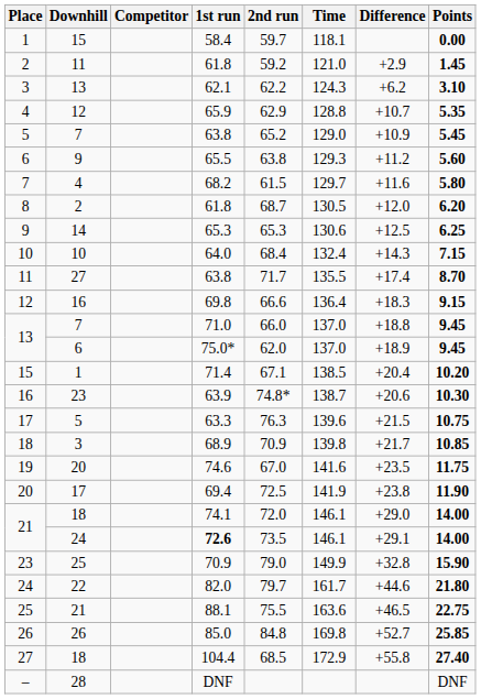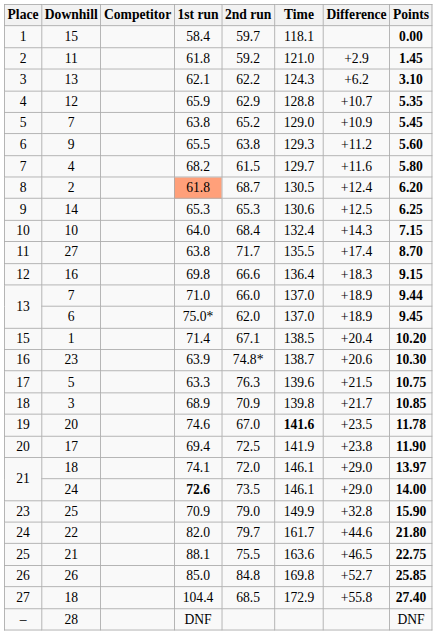8 | 1st run: no background -> lightsalmon background
8 | Difference: +12.0 -> +12.4
13 / 7 | Difference: +18.8 -> +18.9
13 / 7 | Points: 9.45 -> 9.44
19 | Time: normal -> bold
19 | Points: 11.75 -> 11.78
21 / 18 | Points: 14.00 -> 13.97
21 / 24 | Difference: +29.1 -> +29.0
